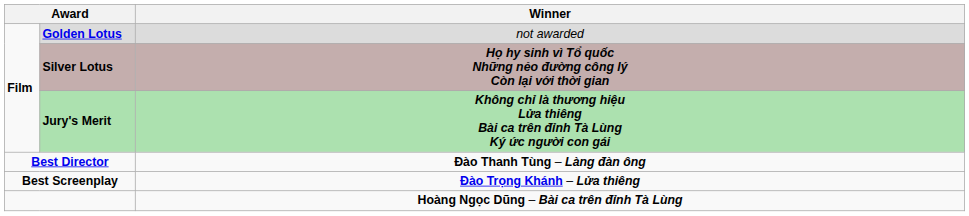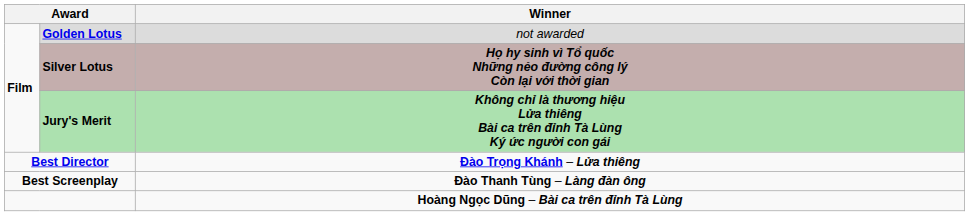Best Director | Winner: Đào Thanh Tùng – Làng đàn ông -> Đào Trọng Khánh – Lửa thiêng
Best Screenplay | Winner: Đào Trọng Khánh – Lửa thiêng -> Đào Thanh Tùng – Làng đàn ông
